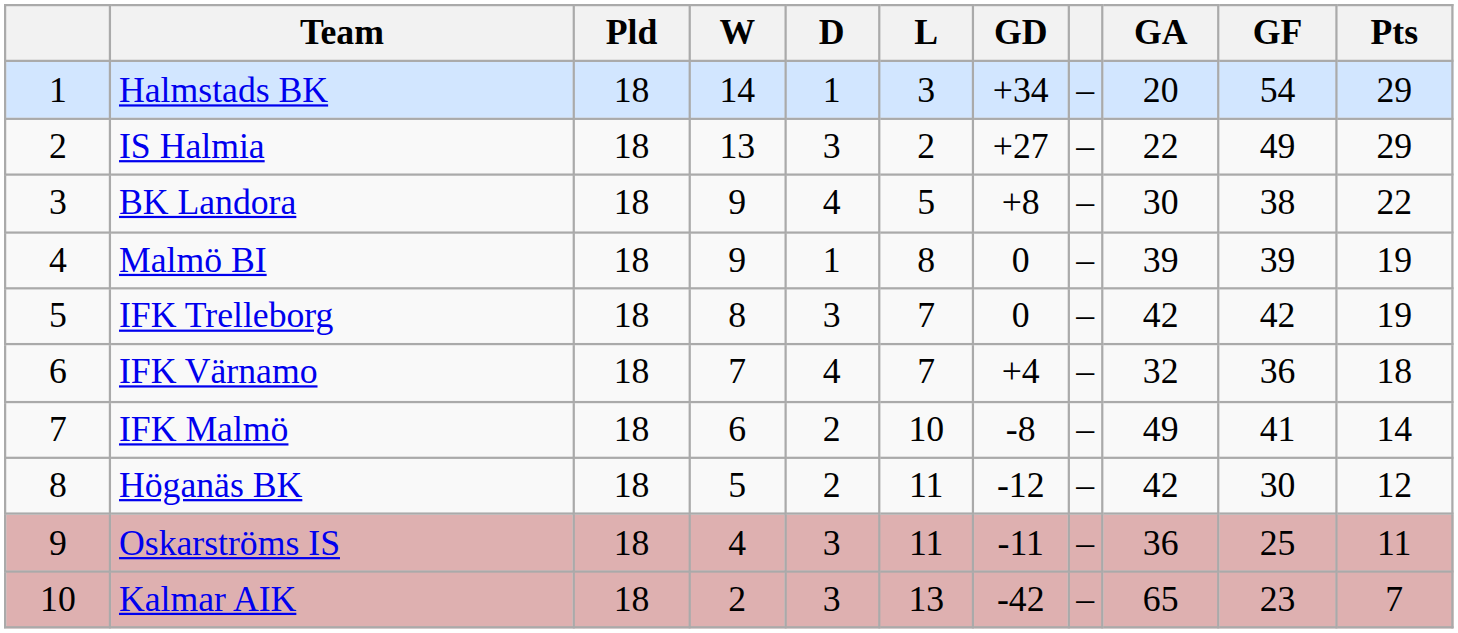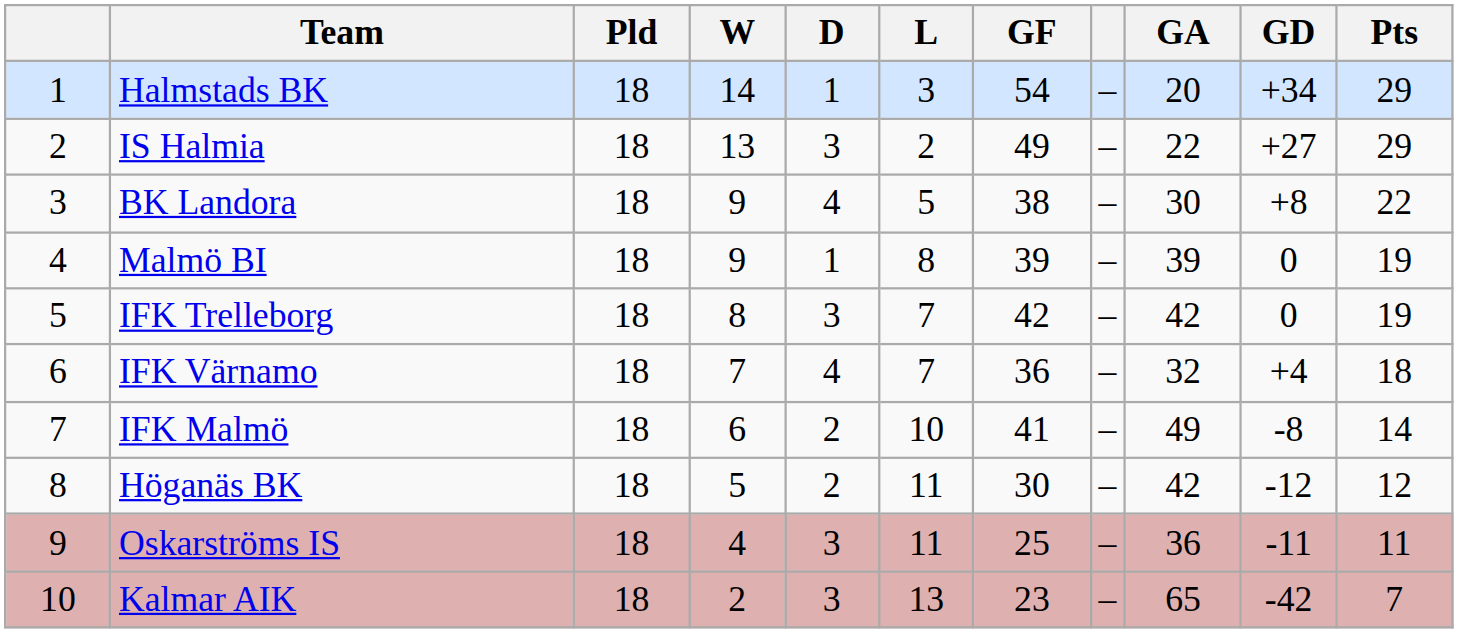columns swapped: GF <-> GD
